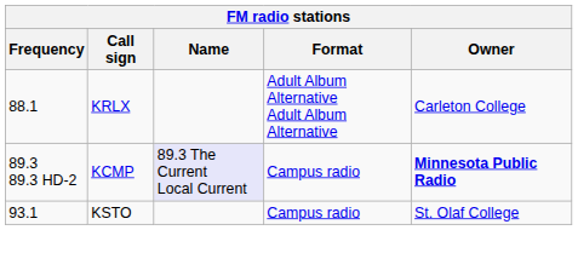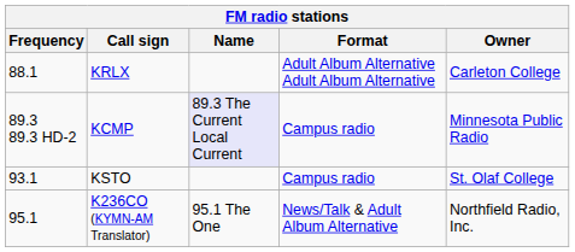KCMP | Owner: bold -> normal
+ row: 95.1 | K236CO (KYMN-AM Translator) | 95.1 The One | News/Talk & Adult Album Alternative | Northfield Radio, Inc.
